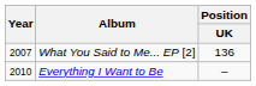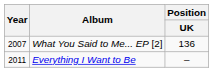Everything I Want to Be | Year: 2010 -> 2011
